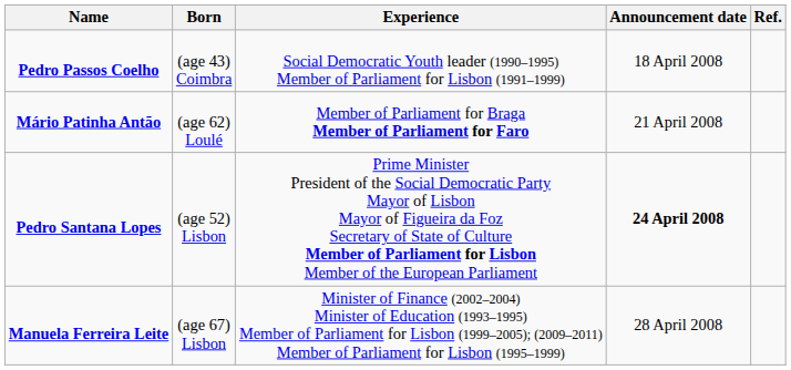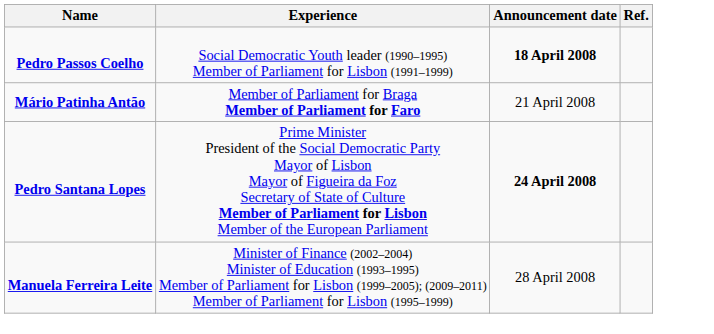- column: Born | (age 43) Coimbra | (age 62) Loulé | (age 52) Lisbon | (age 67) Lisbon
Pedro Passos Coelho | Announcement date: normal -> bold
